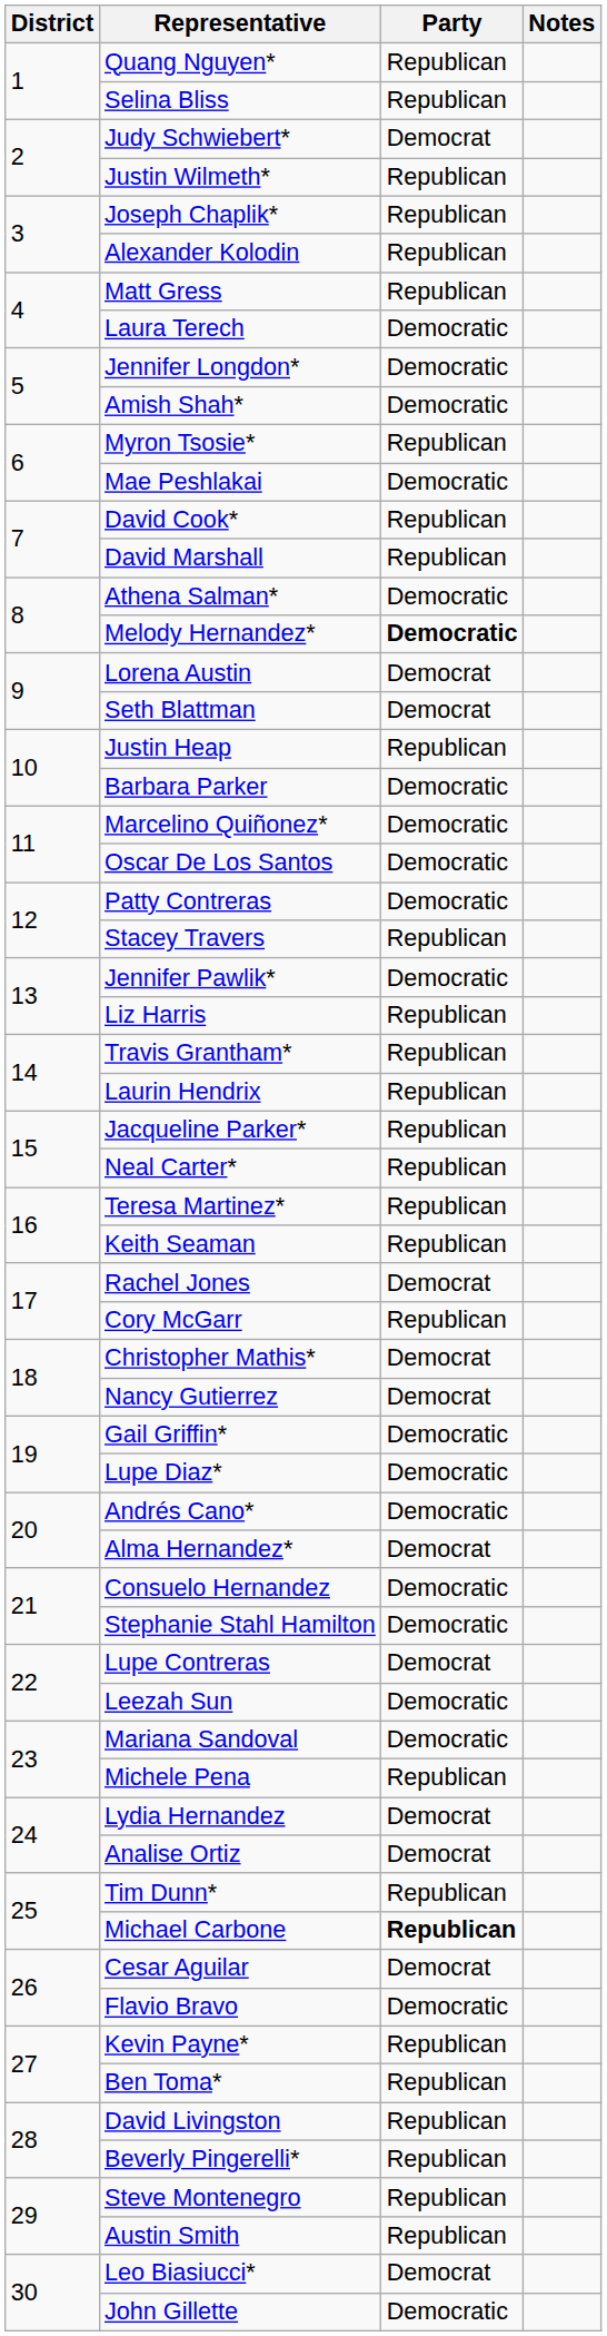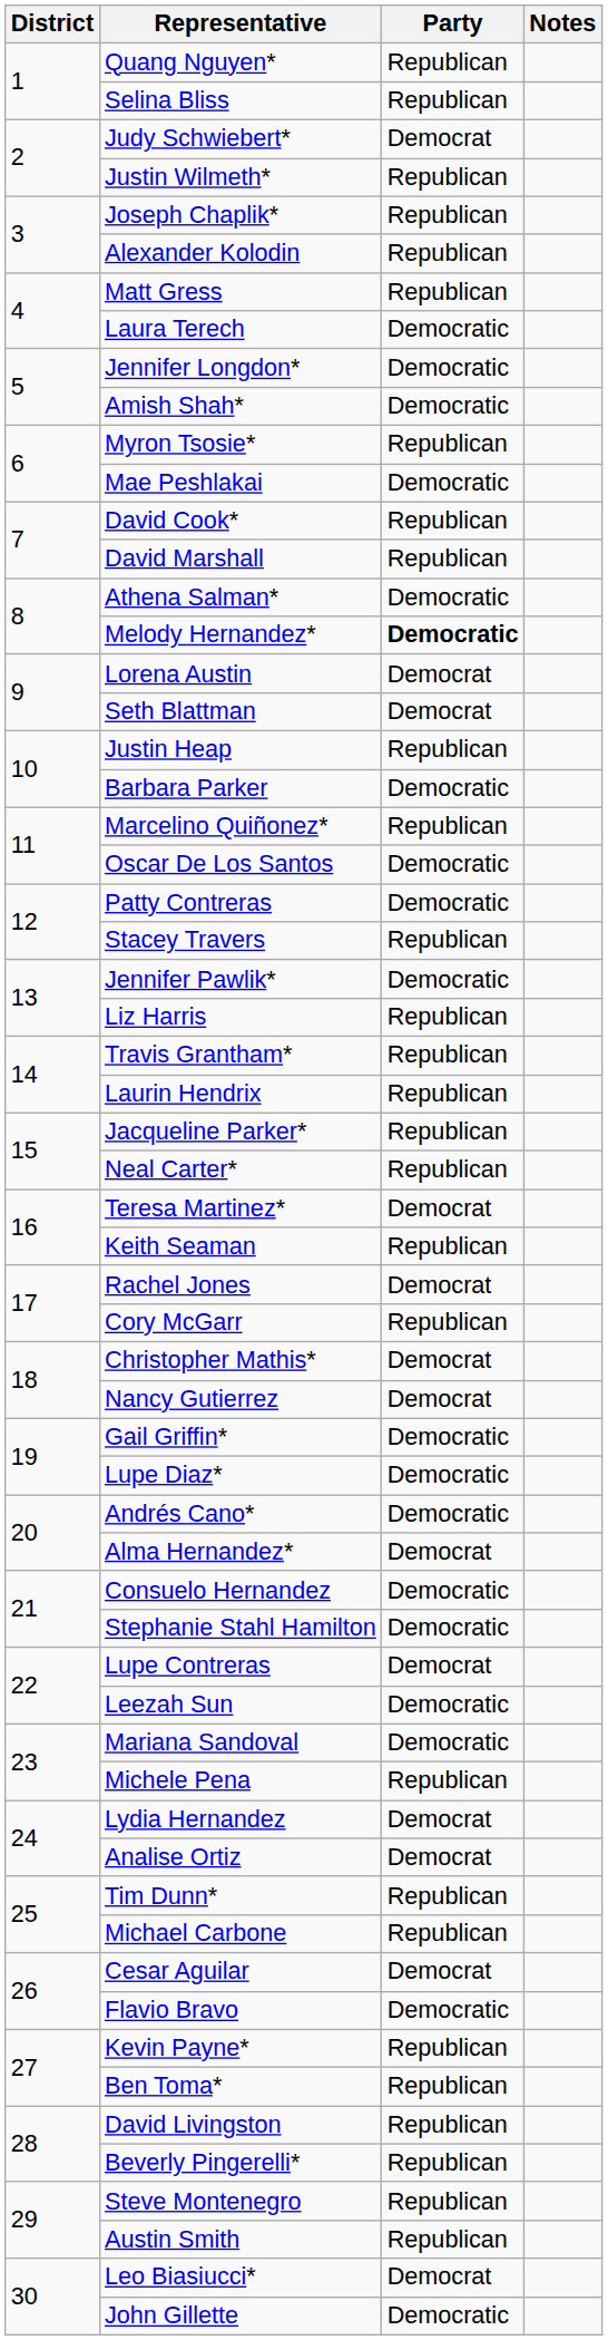Marcelino Quiñonez* | Party: Democratic -> Republican
Teresa Martinez* | Party: Republican -> Democrat
Michael Carbone | Party: bold -> normal
